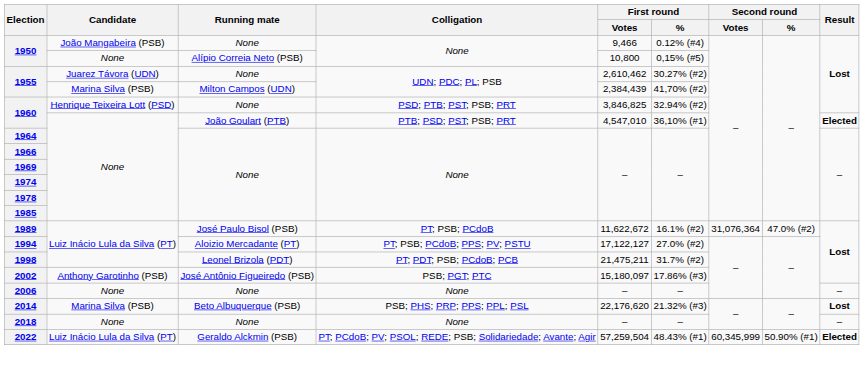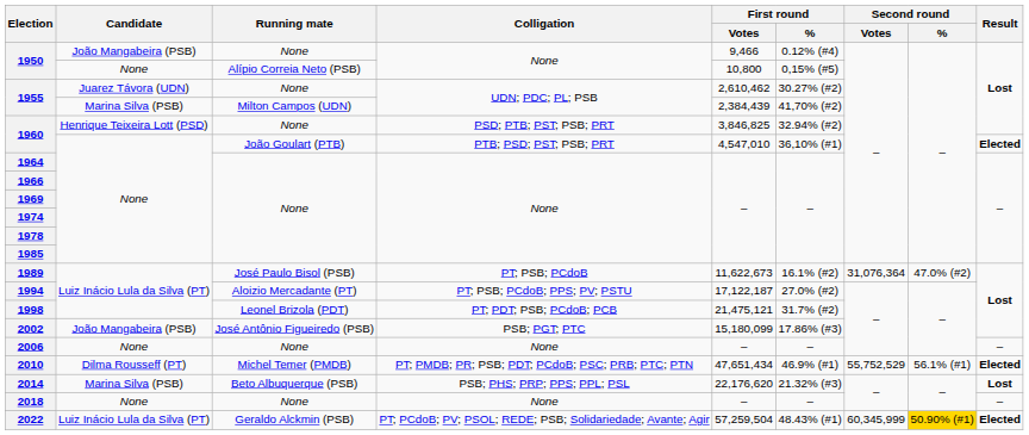1989 | First round / Votes: 11,622,672 -> 11,622,673
1994 | First round / Votes: 17,122,127 -> 17,122,187
1998 | First round / Votes: 21,475,211 -> 21,475,121
2002 | Candidate: Anthony Garotinho (PSB) -> João Mangabeira (PSB)
2002 | First round / Votes: 15,180,097 -> 15,180,099
+ row: 2010 | Dilma Rousseff (PT) | Michel Temer (PMDB) | PT; PMDB; PR; PSB; PDT; PCdoB; PSC; PRB; PTC; PTN | 47,651,434 | 46.9% (#1) | 55,752,529 | 56.1% (#1) | Elected
2022 | Second round / %: no background -> gold background
